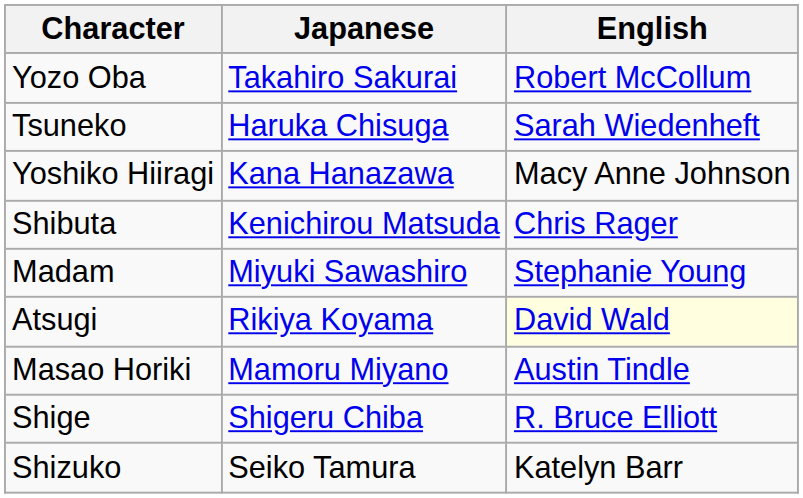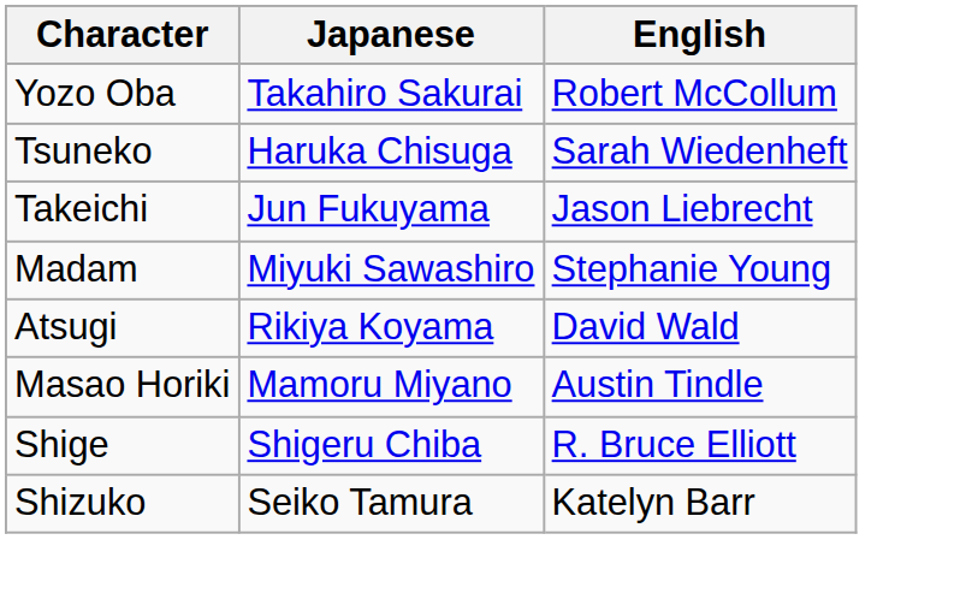+ row: Takeichi | Jun Fukuyama | Jason Liebrecht
- row: Yoshiko Hiiragi | Kana Hanazawa | Macy Anne Johnson
- row: Shibuta | Kenichirou Matsuda | Chris Rager
Atsugi | English: lightyellow background -> no background
